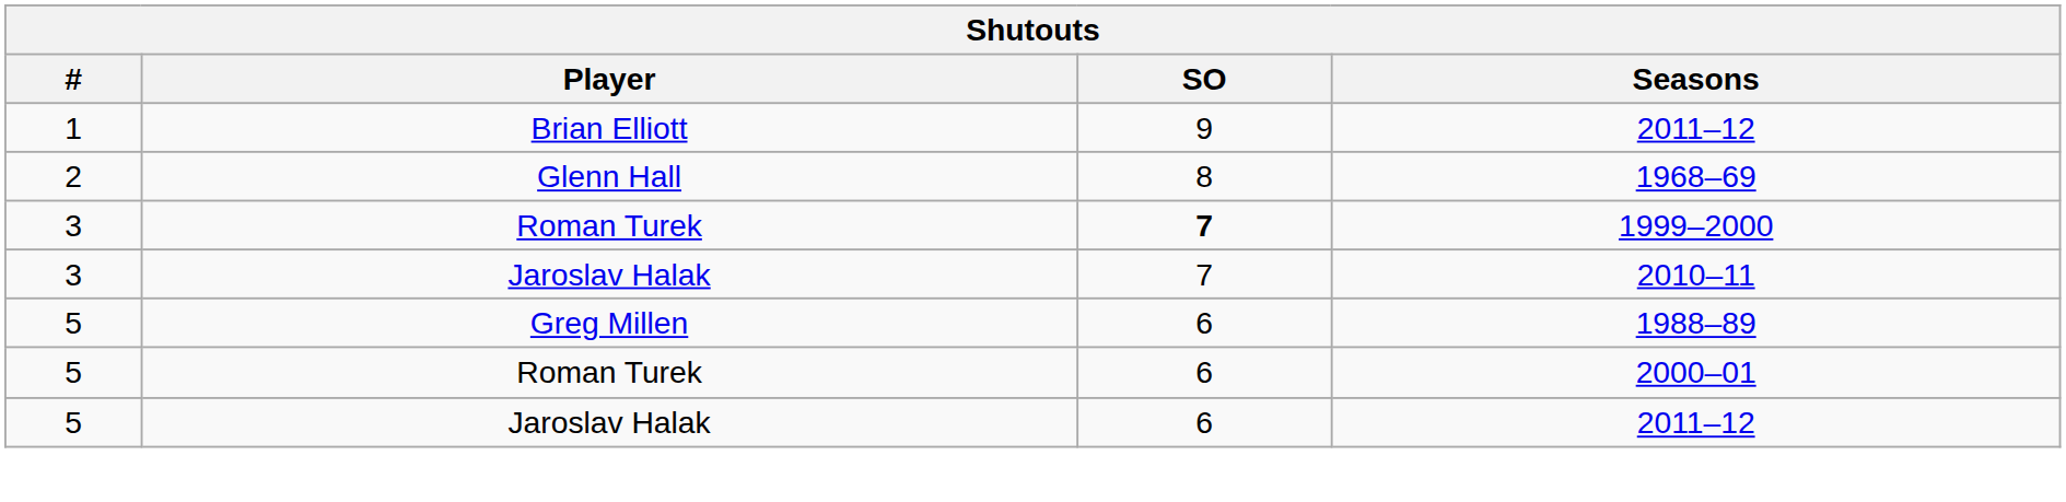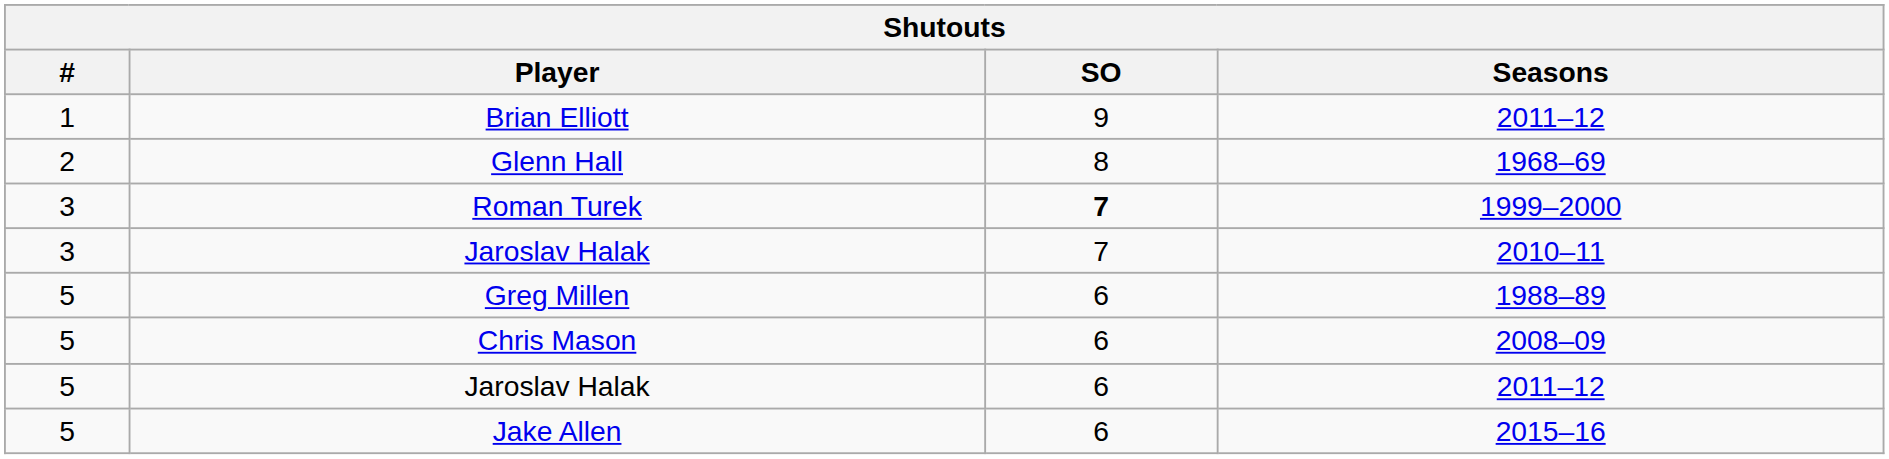- row: 5 | Roman Turek | 6 | 2000–01
+ row: 5 | Chris Mason | 6 | 2008–09
+ row: 5 | Jake Allen | 6 | 2015–16
